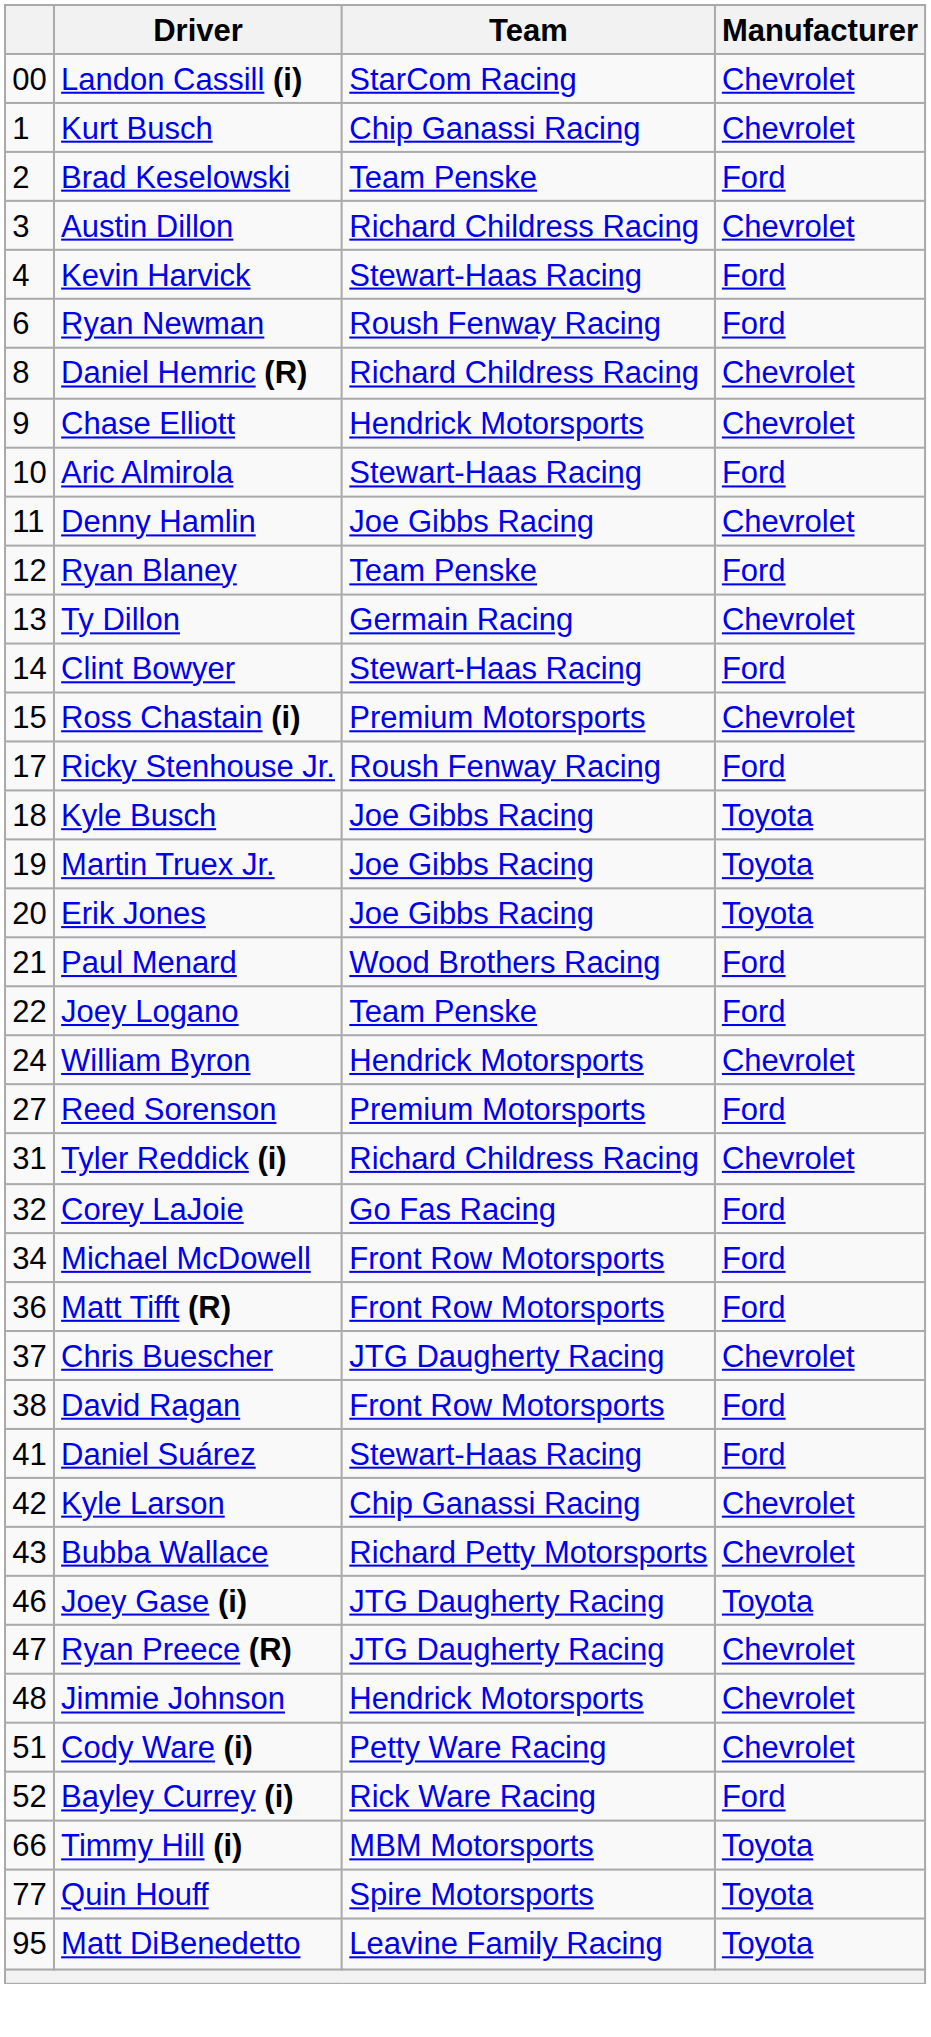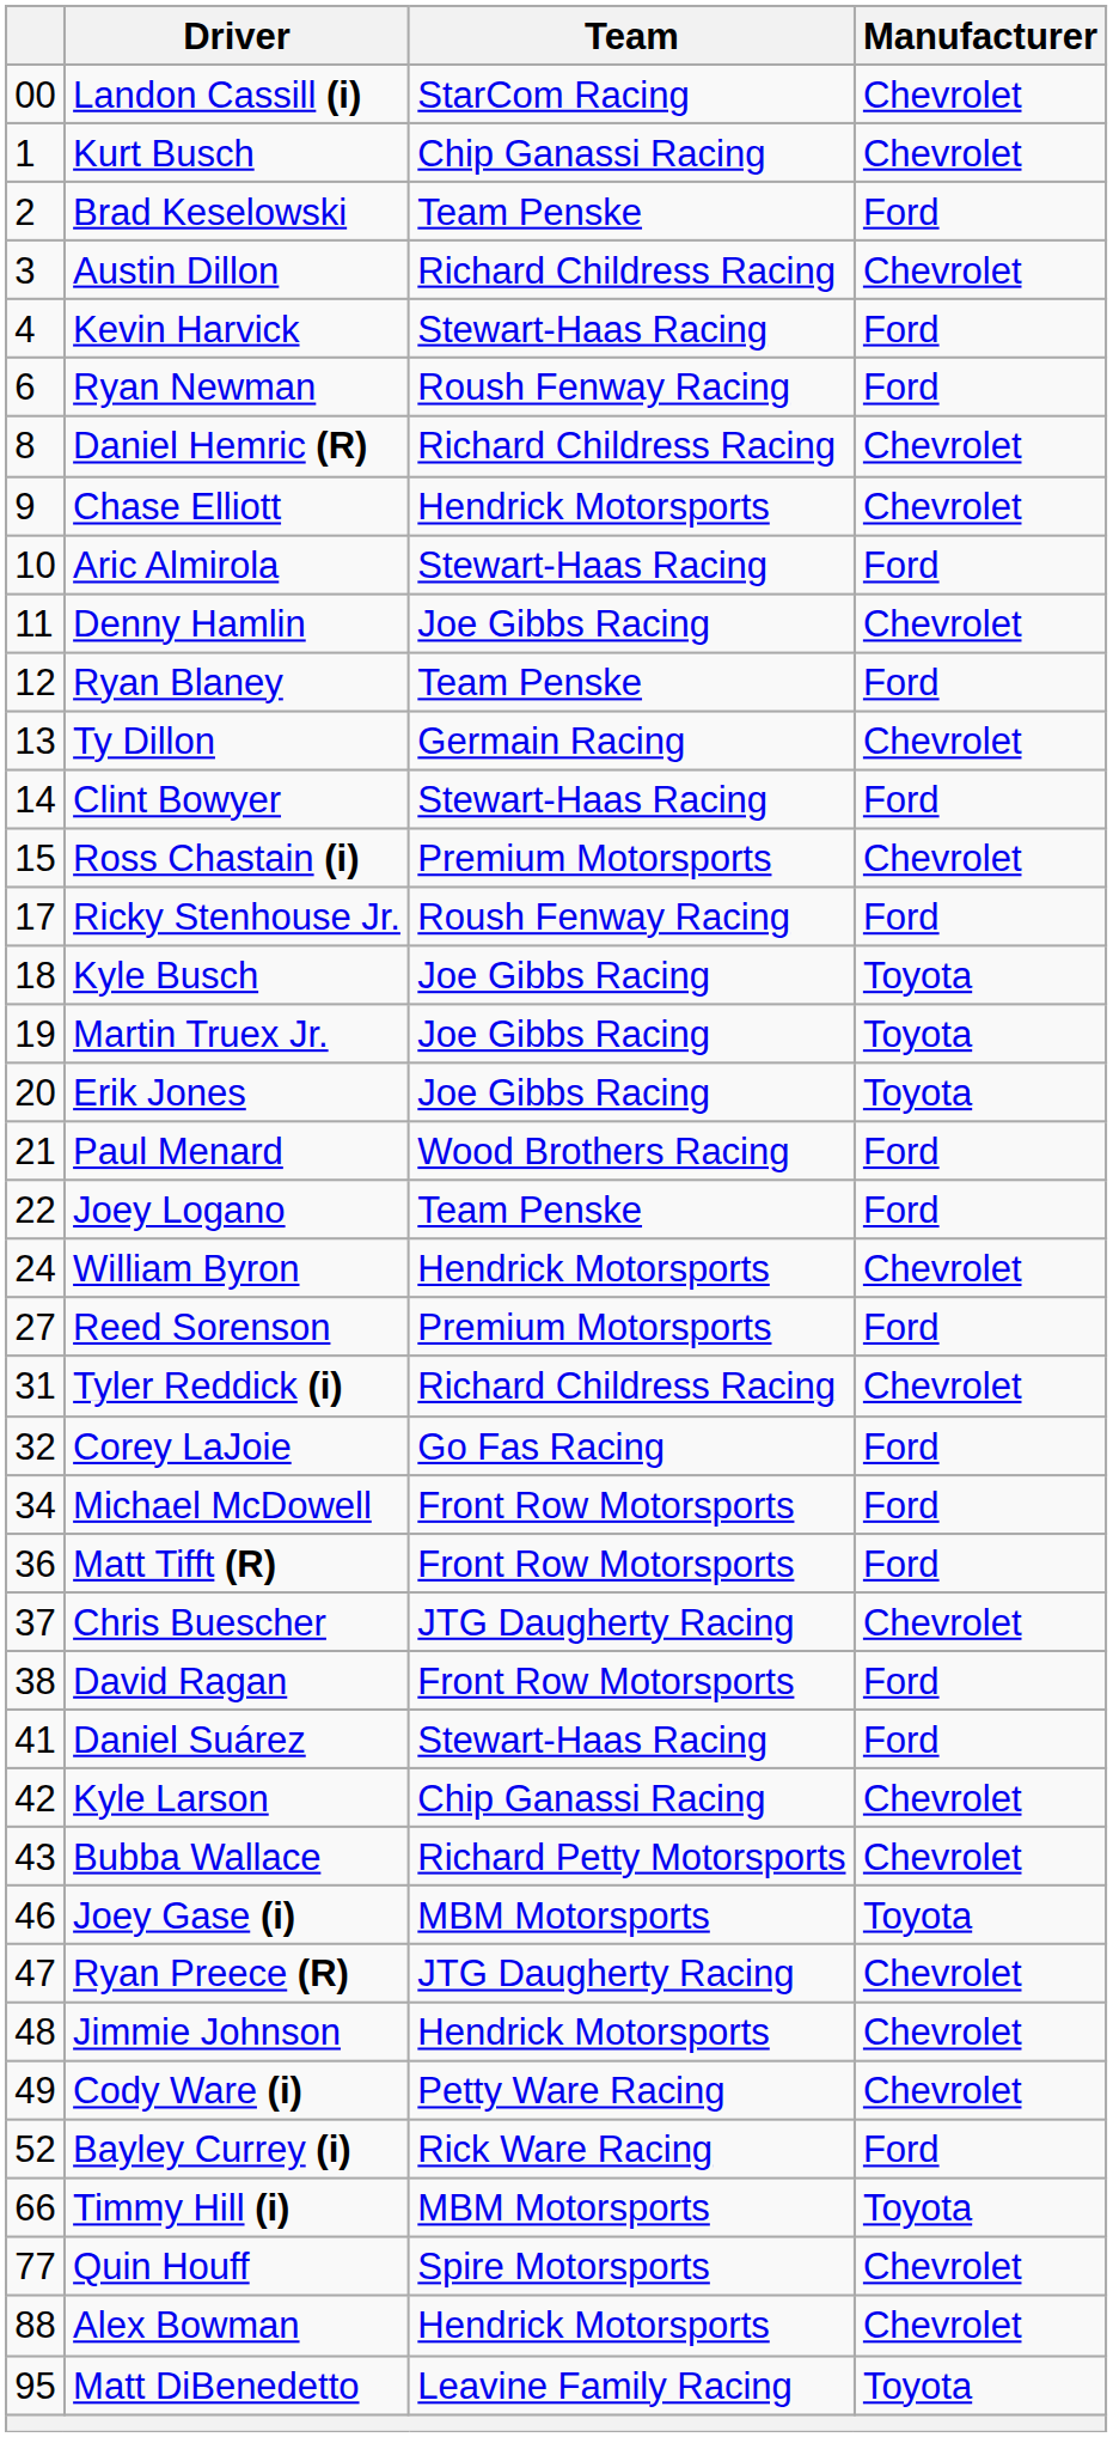Joey Gase (i) | Team: JTG Daugherty Racing -> MBM Motorsports
Cody Ware (i) | column 1: 51 -> 49
Quin Houff | Manufacturer: Toyota -> Chevrolet
+ row: 88 | Alex Bowman | Hendrick Motorsports | Chevrolet
